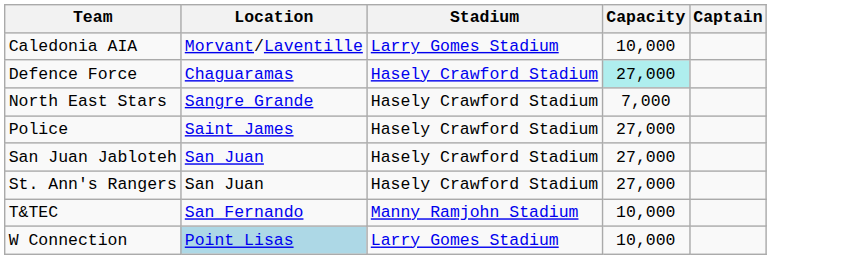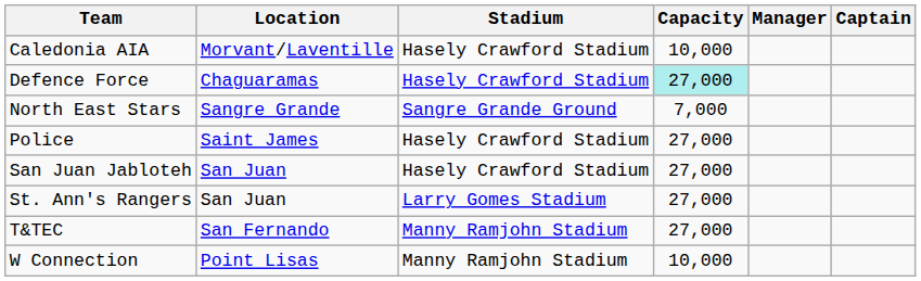+ column: Manager
Caledonia AIA | Stadium: Larry Gomes Stadium -> Hasely Crawford Stadium
North East Stars | Stadium: Hasely Crawford Stadium -> Sangre Grande Ground
St. Ann's Rangers | Stadium: Hasely Crawford Stadium -> Larry Gomes Stadium
T&TEC | Capacity: 10,000 -> 27,000
W Connection | Location: lightblue background -> no background
W Connection | Stadium: Larry Gomes Stadium -> Manny Ramjohn Stadium
